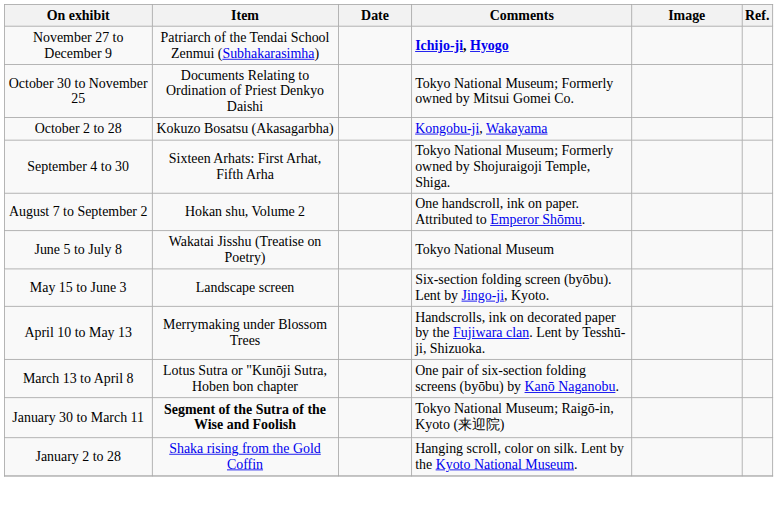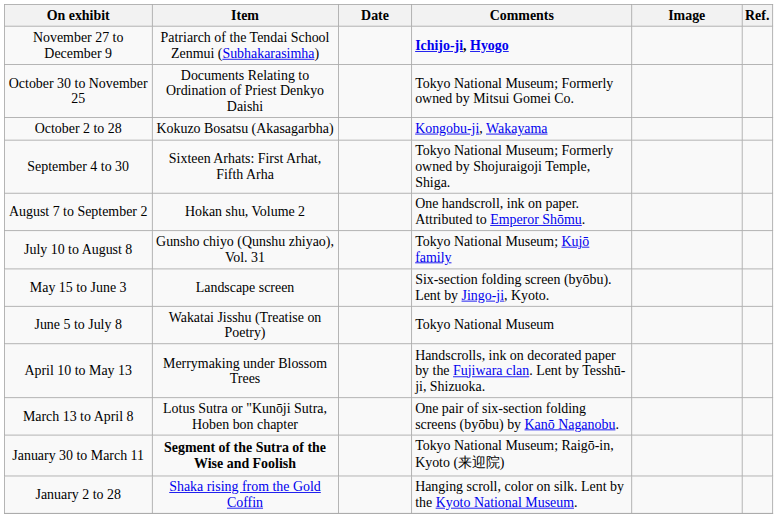+ row: July 10 to August 8 | Gunsho chiyo (Qunshu zhiyao), Vol. 31 | Tokyo National Museum; Kujō family
rows swapped: June 5 to July 8 <-> May 15 to June 3
